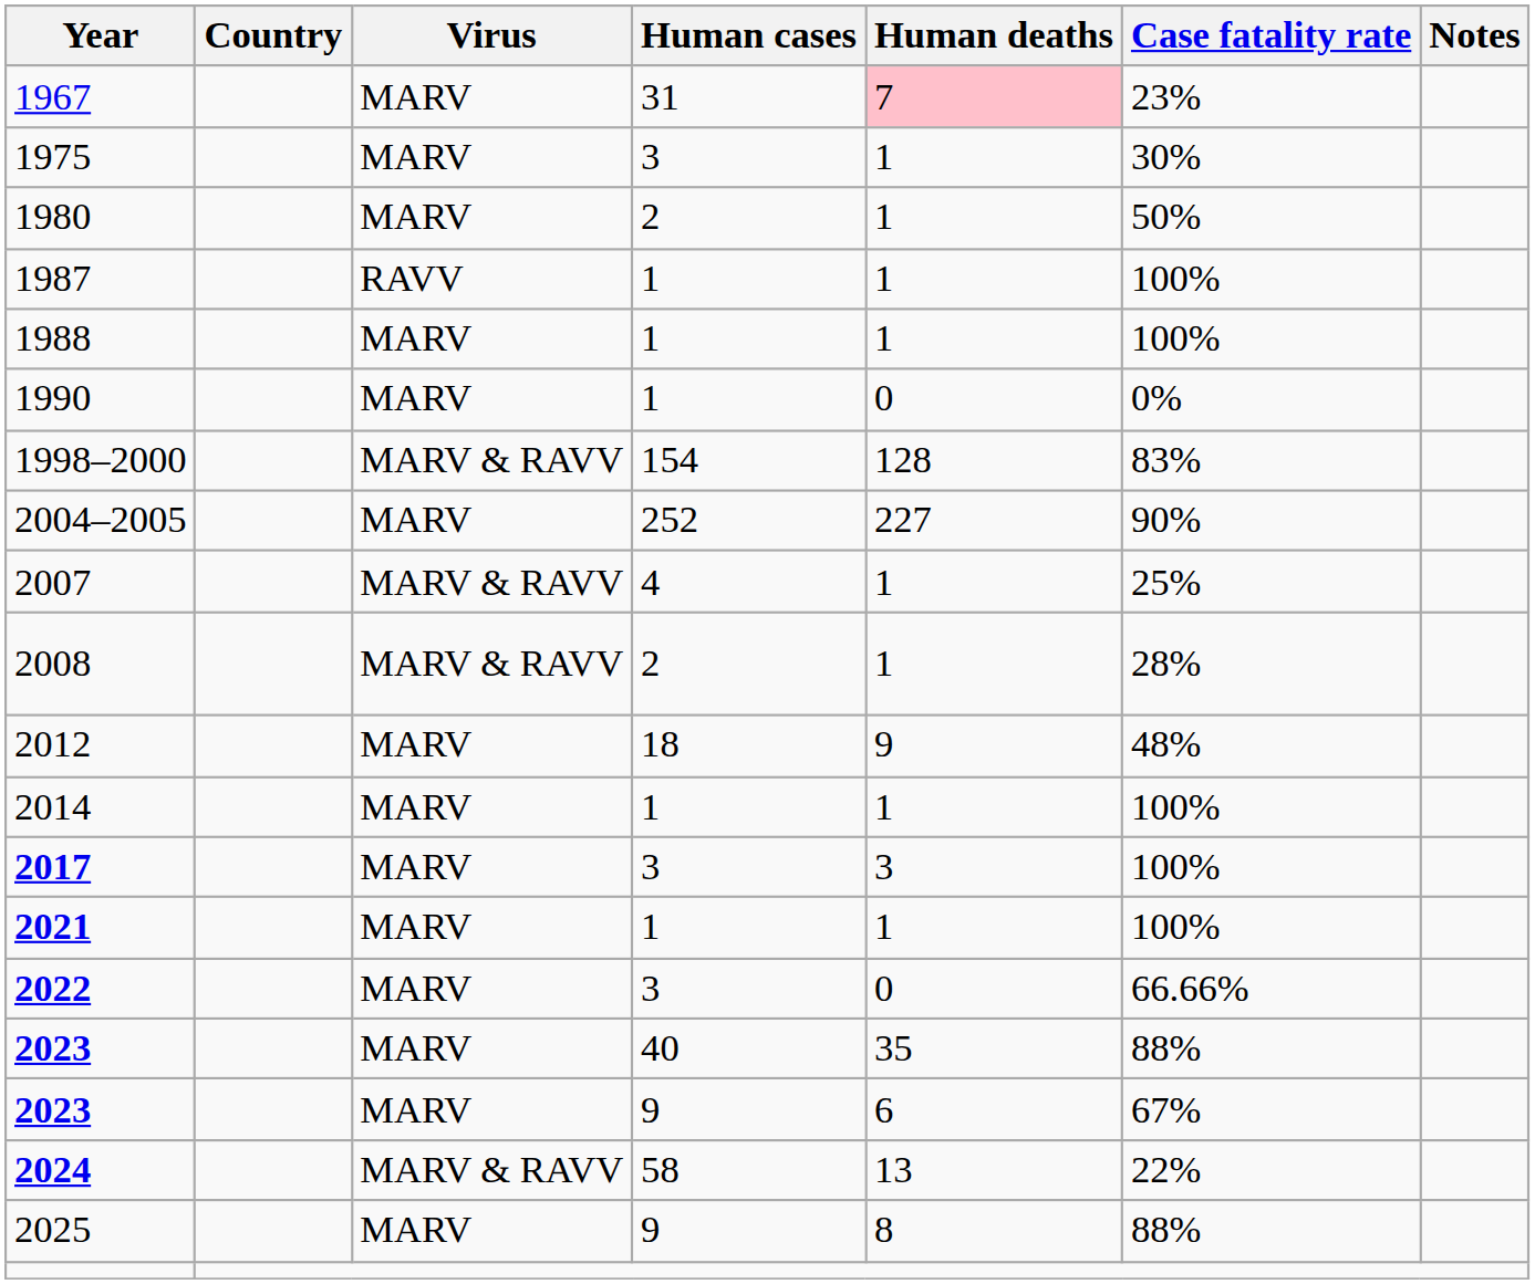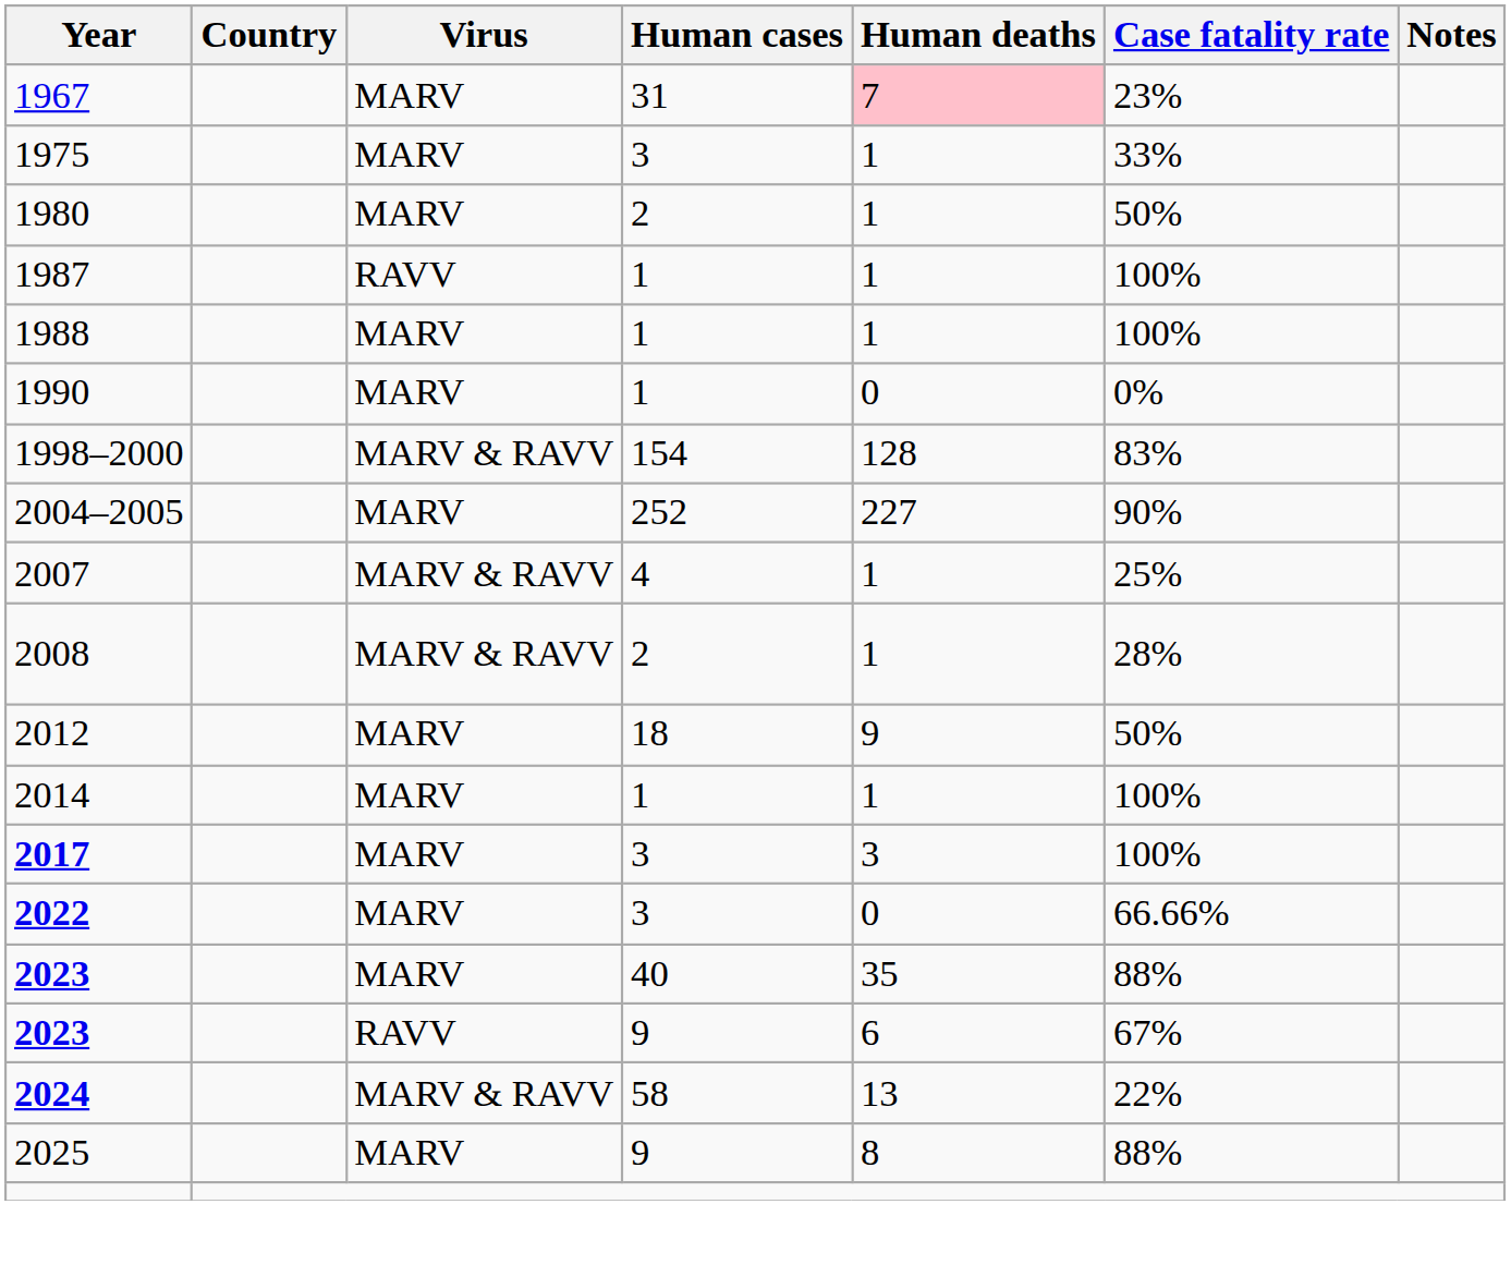1975 | Case fatality rate: 30% -> 33%
2012 | Case fatality rate: 48% -> 50%
- row: 2021 | MARV | 1 | 1 | 100%
2023 / 9 | Virus: MARV -> RAVV
